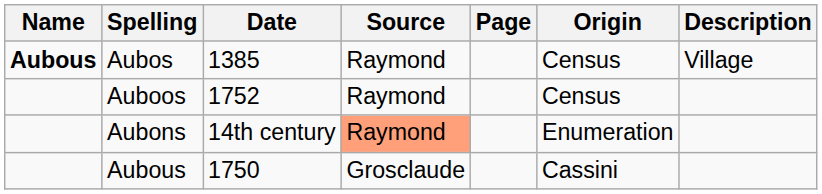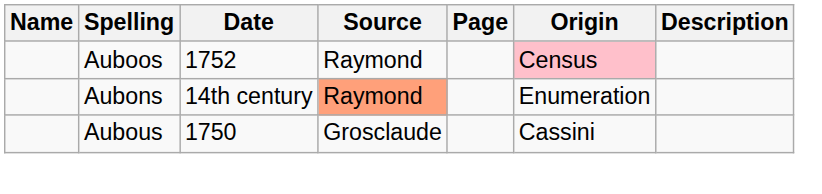- row: Aubous | Aubos | 1385 | Raymond | Census | Village
Auboos | Origin: no background -> pink background
